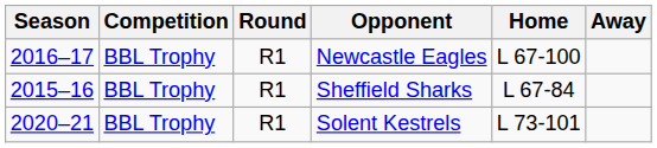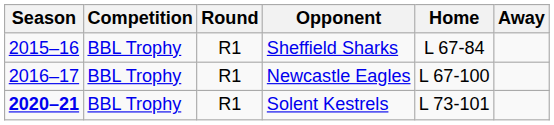rows swapped: Sheffield Sharks <-> Newcastle Eagles
Solent Kestrels | Season: normal -> bold
